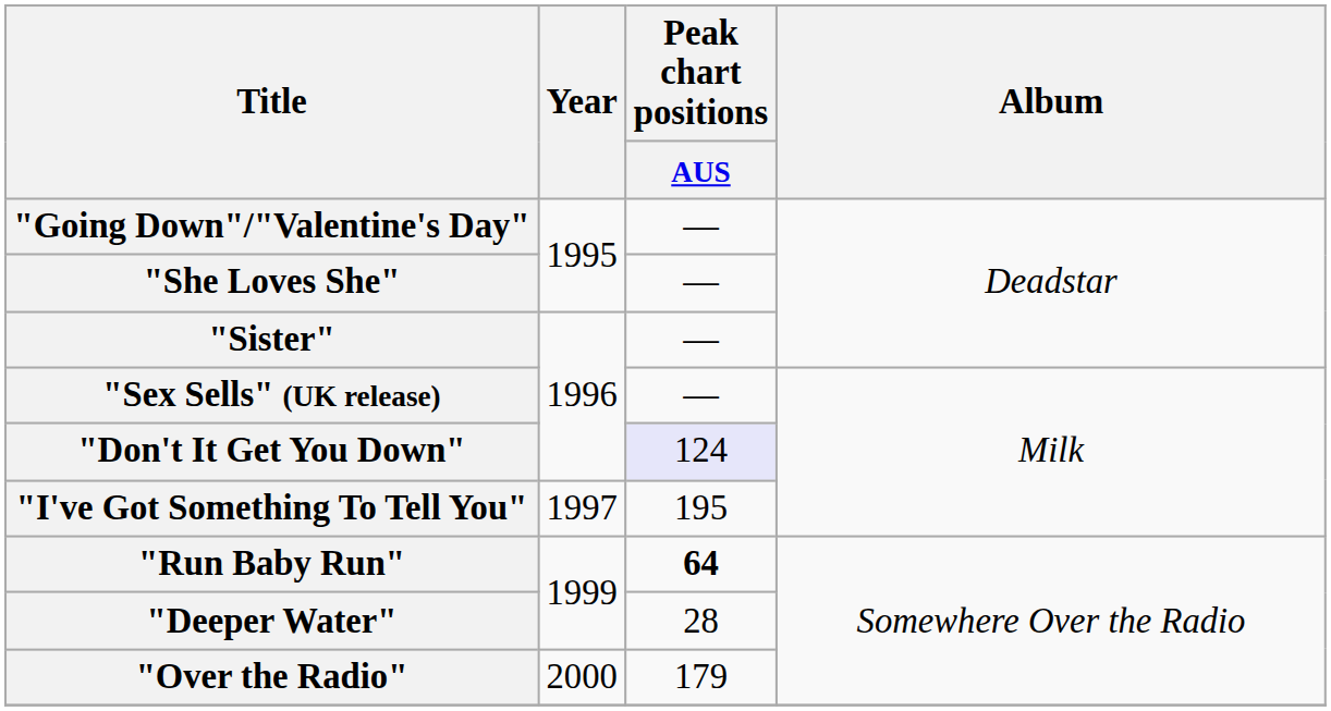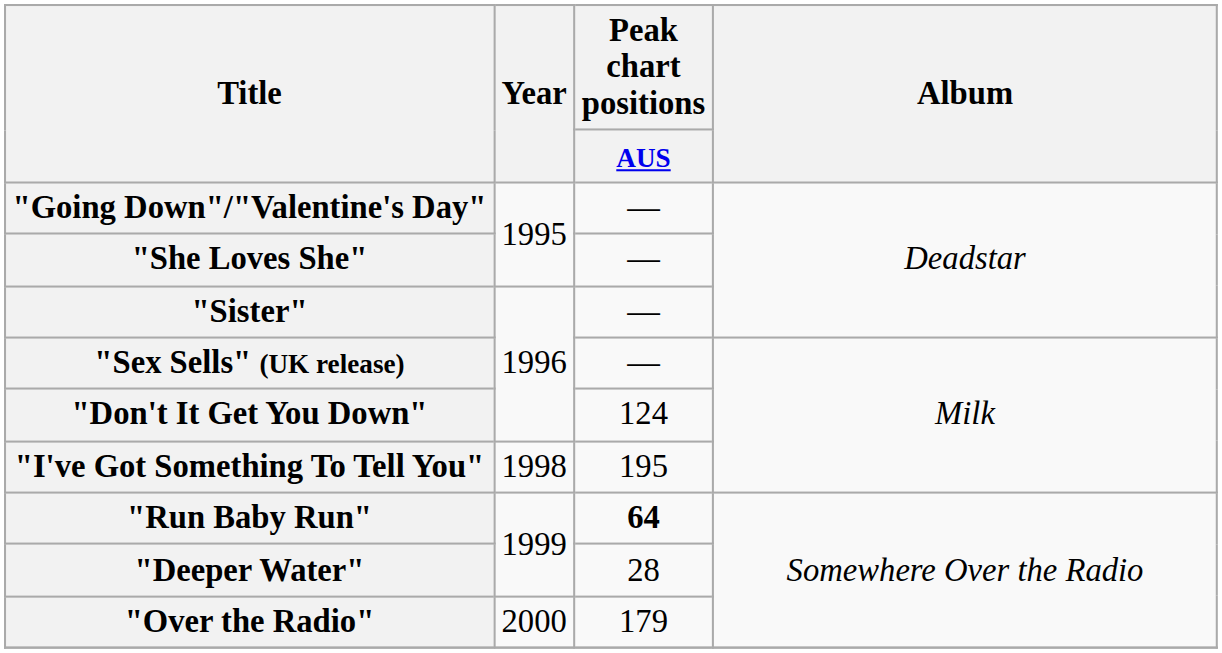"Don't It Get You Down" | Peak chart positions / AUS: lavender background -> no background
"I've Got Something To Tell You" | Year: 1997 -> 1998
